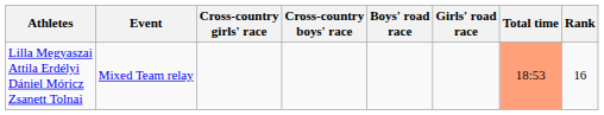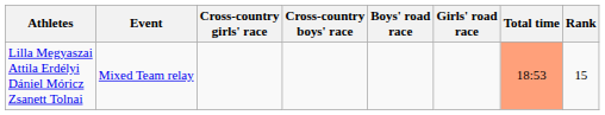Lilla Megyaszai Attila Erdélyi Dániel Móricz Zsanett Tolnai | Rank: 16 -> 15
